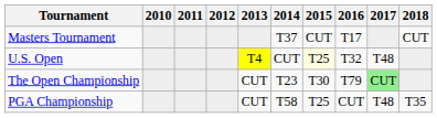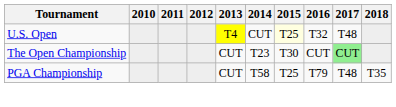- row: Masters Tournament | T37 | CUT | T17 | CUT
The Open Championship | 2016: T79 -> CUT
PGA Championship | 2016: CUT -> T79
